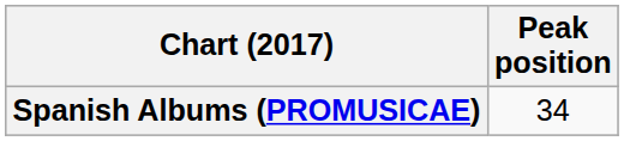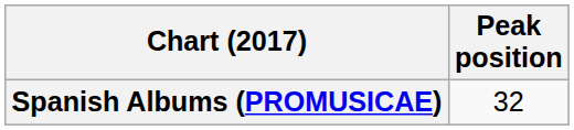Spanish Albums (PROMUSICAE) | Peak position: 34 -> 32
